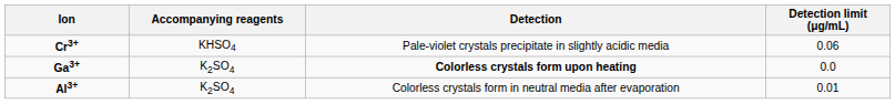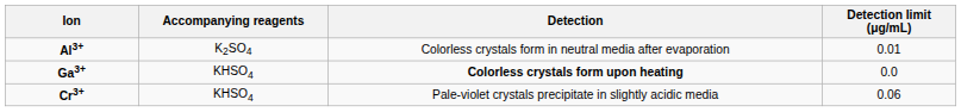rows swapped: Al3+ <-> Cr3+
Ga3+ | Accompanying reagents: K2SO4 -> KHSO4
